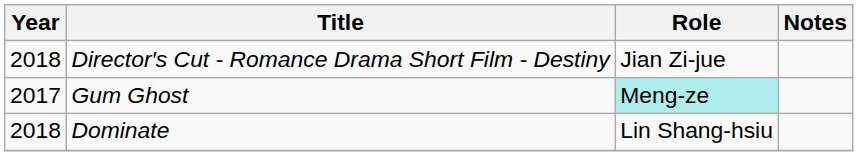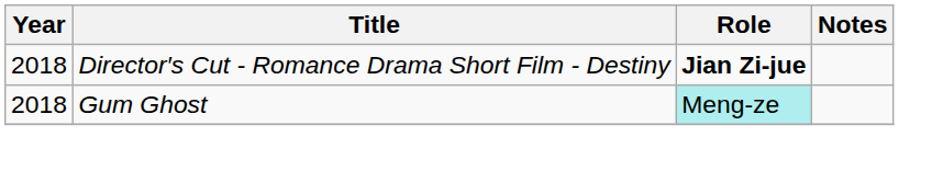Director′s Cut - Romance Drama Short Film - Destiny | Role: normal -> bold
Gum Ghost | Year: 2017 -> 2018
- row: 2018 | Dominate | Lin Shang-hsiu
